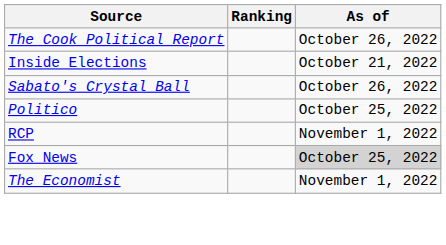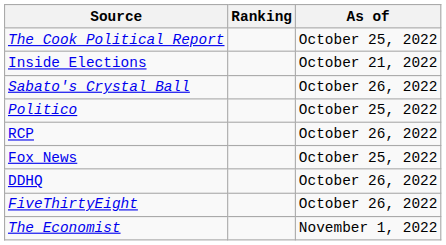The Cook Political Report | As of: October 26, 2022 -> October 25, 2022
RCP | As of: November 1, 2022 -> October 26, 2022
Fox News | As of: lightgrey background -> no background
+ row: DDHQ | October 26, 2022
+ row: FiveThirtyEight | October 26, 2022
